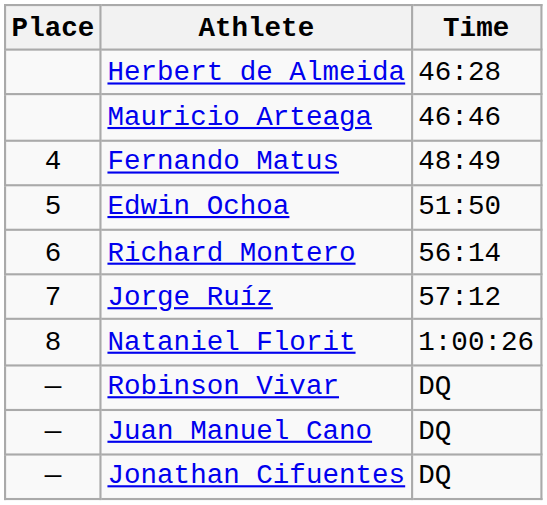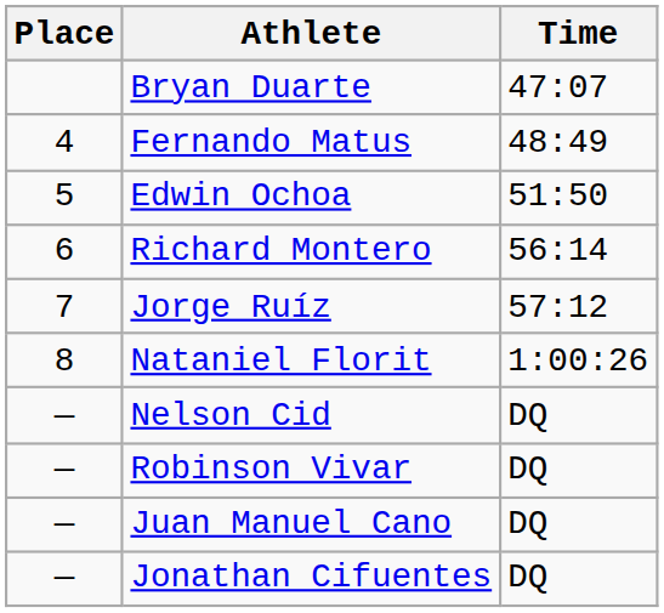- row: Herbert de Almeida | 46:28
- row: Mauricio Arteaga | 46:46
+ row: Bryan Duarte | 47:07
+ row: — | Nelson Cid | DQ
